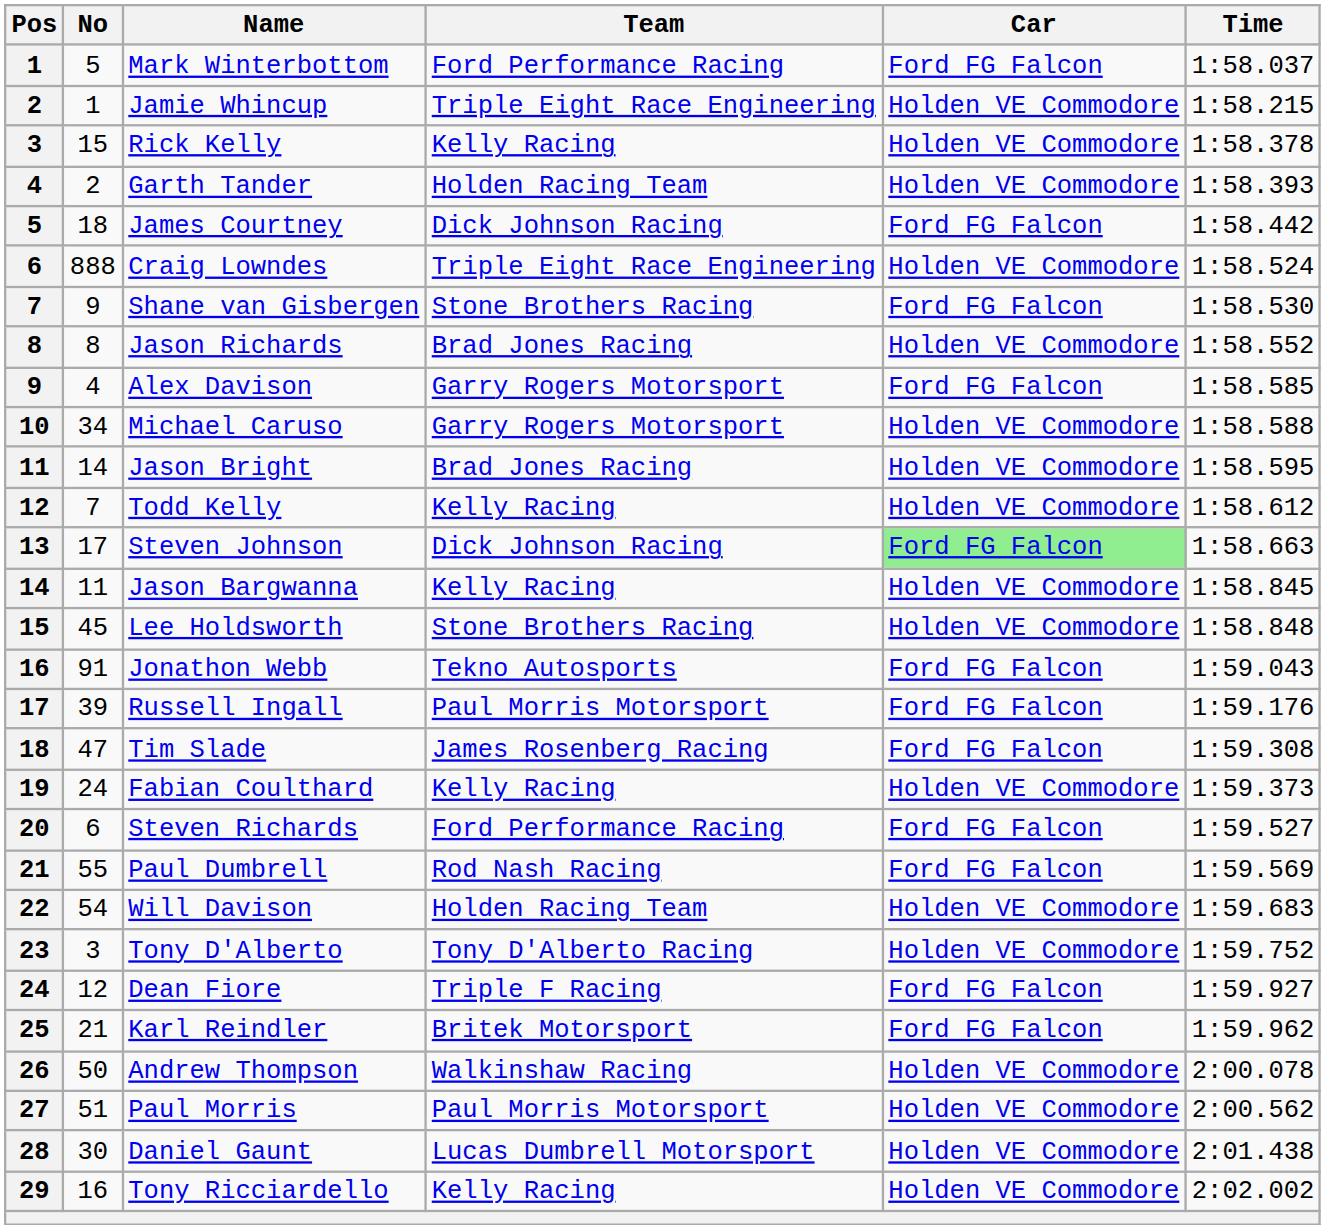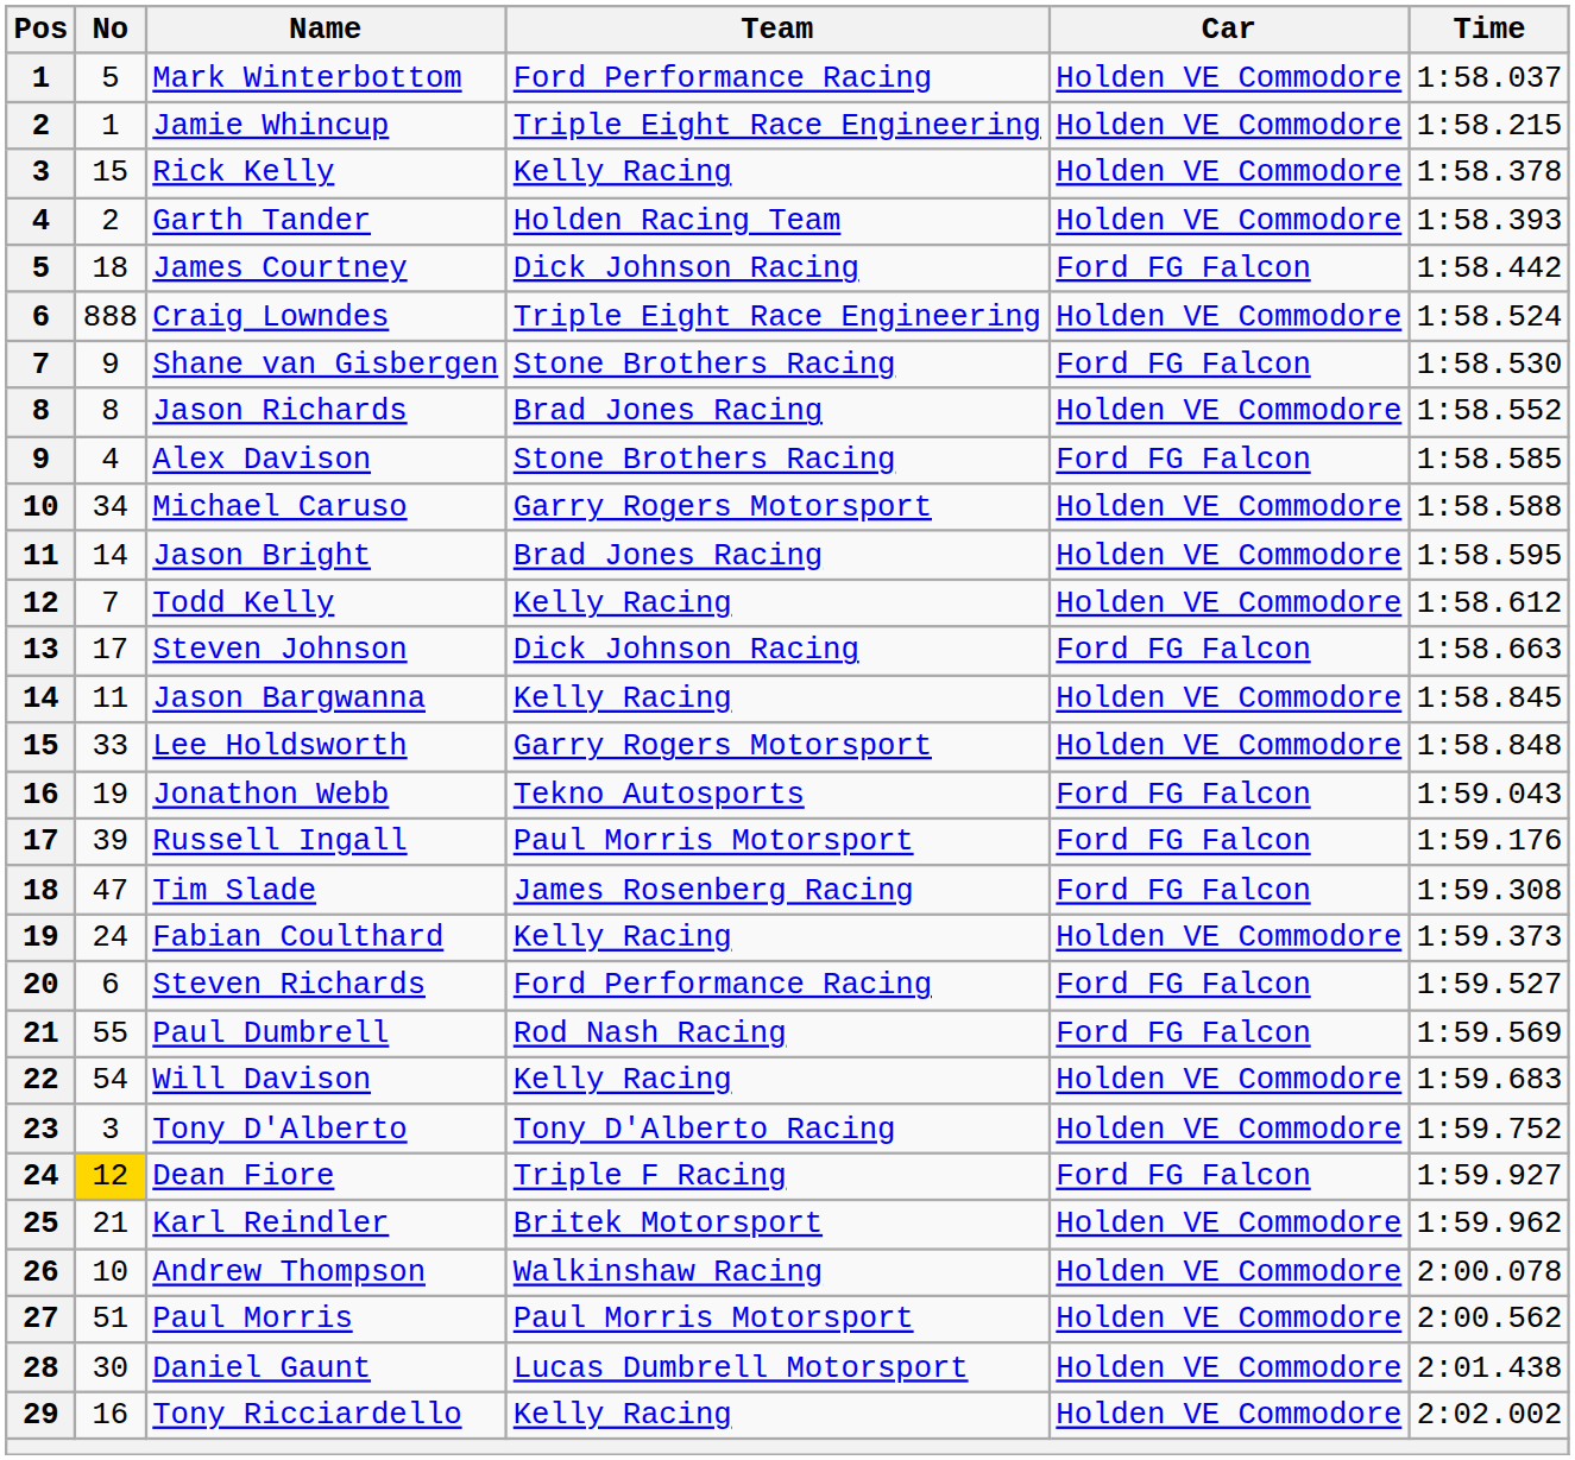Mark Winterbottom | Car: Ford FG Falcon -> Holden VE Commodore
Alex Davison | Team: Garry Rogers Motorsport -> Stone Brothers Racing
Steven Johnson | Car: lightgreen background -> no background
Lee Holdsworth | No: 45 -> 33
Lee Holdsworth | Team: Stone Brothers Racing -> Garry Rogers Motorsport
Jonathon Webb | No: 91 -> 19
Will Davison | Team: Holden Racing Team -> Kelly Racing
Dean Fiore | No: no background -> gold background
Karl Reindler | Car: Ford FG Falcon -> Holden VE Commodore
Andrew Thompson | No: 50 -> 10
